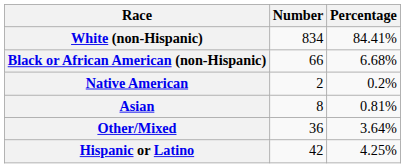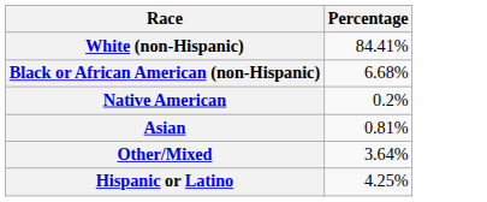- column: Number | 834 | 66 | 2 | 8 | 36 | 42
